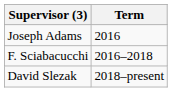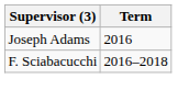- row: David Slezak | 2018–present
